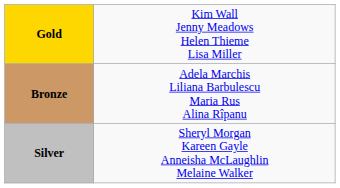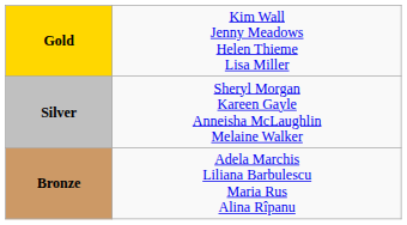rows swapped: Silver <-> Bronze
